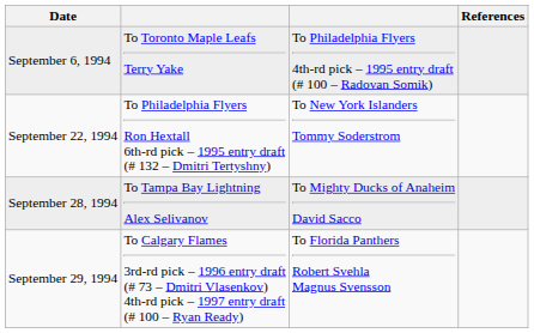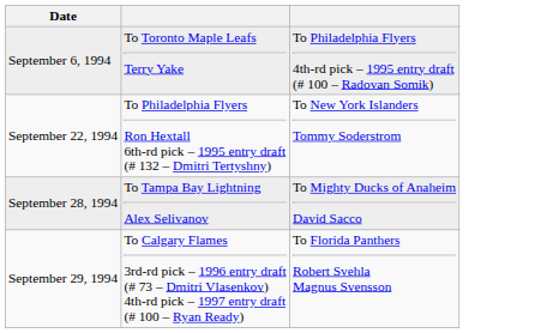- column: References
